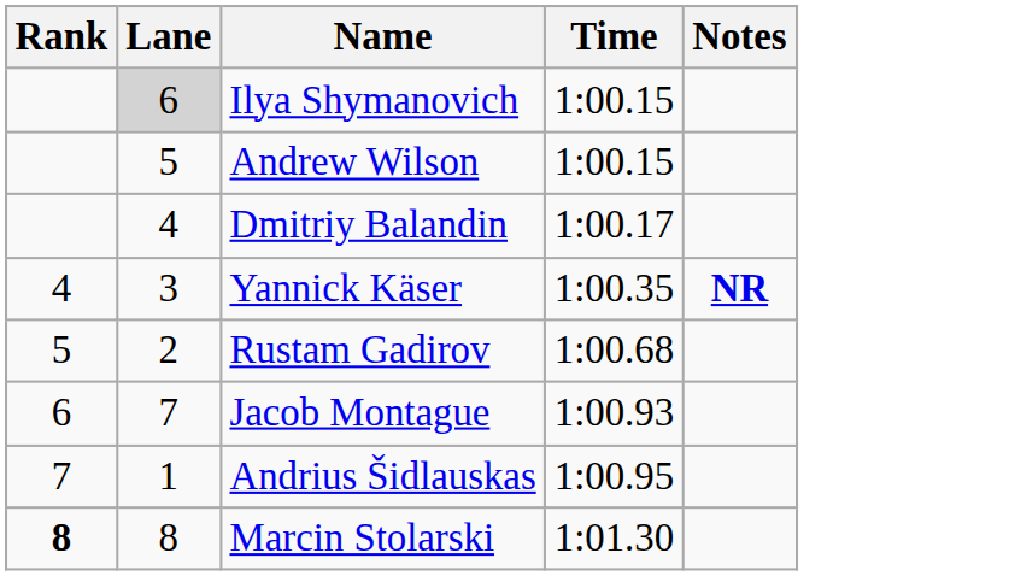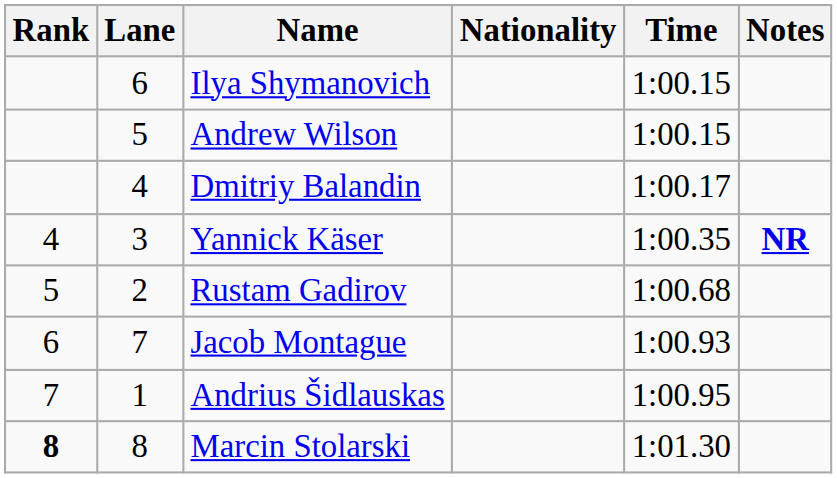+ column: Nationality
Ilya Shymanovich | Lane: lightgrey background -> no background
